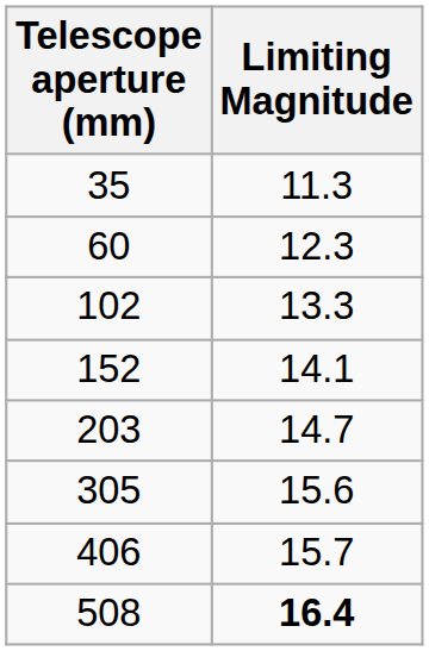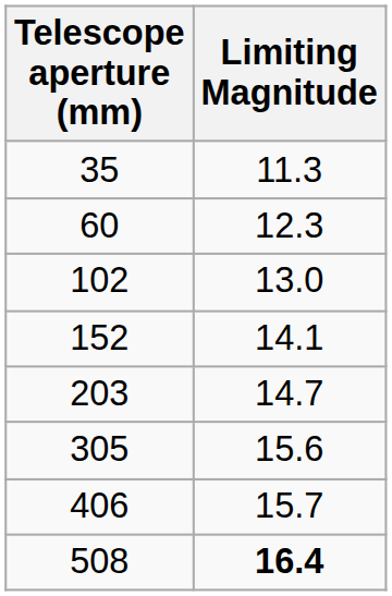102 | Limiting Magnitude: 13.3 -> 13.0
